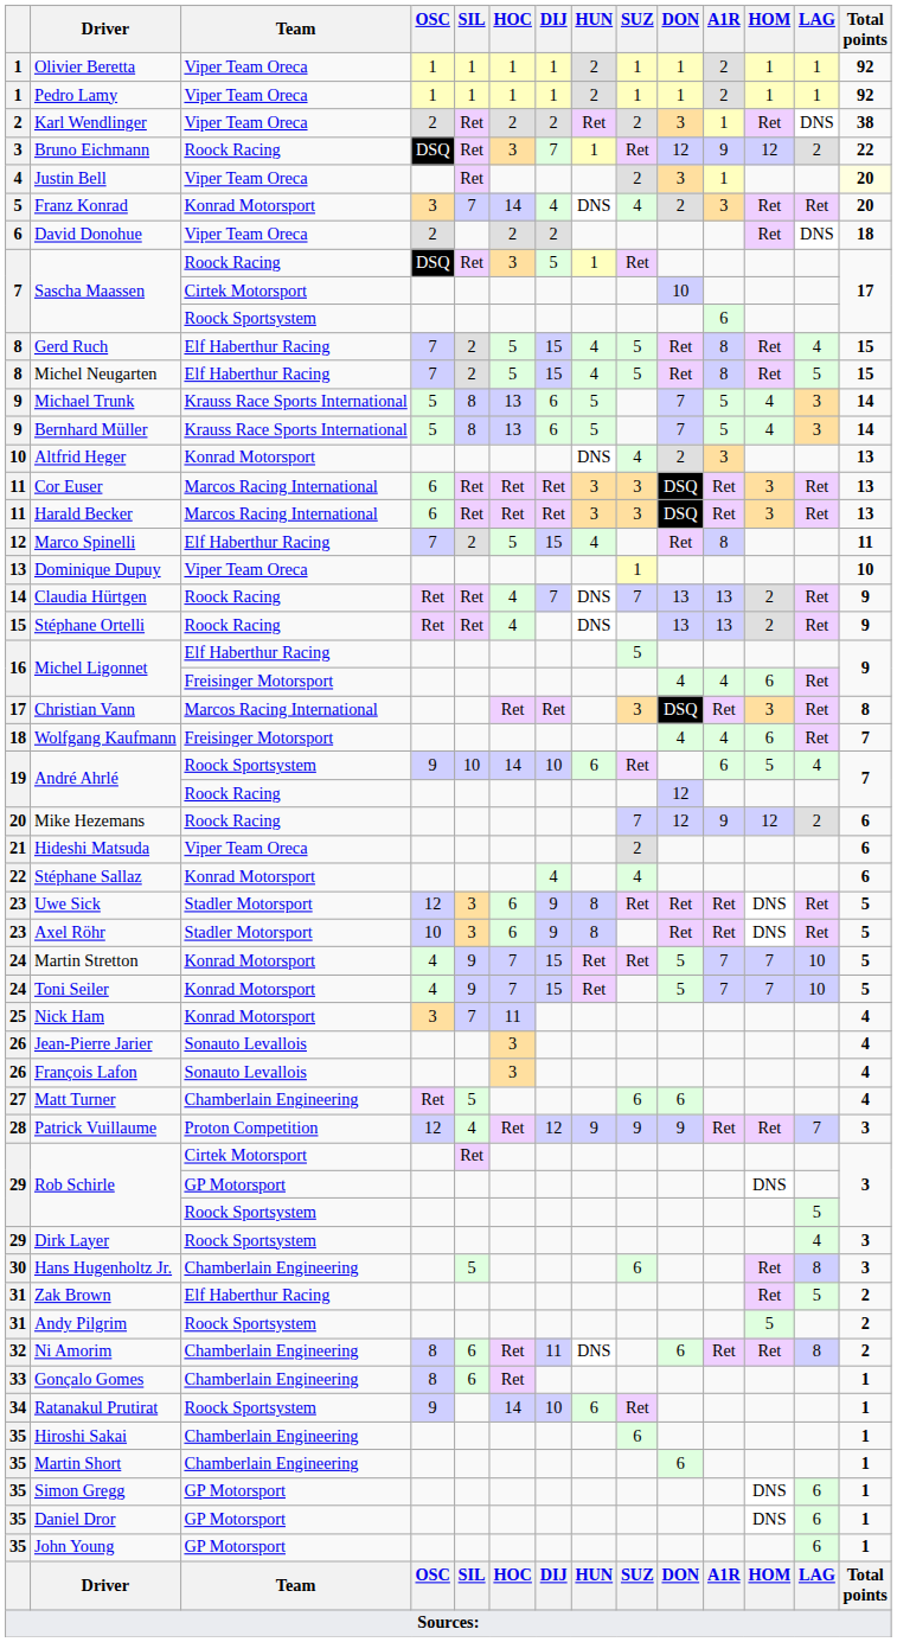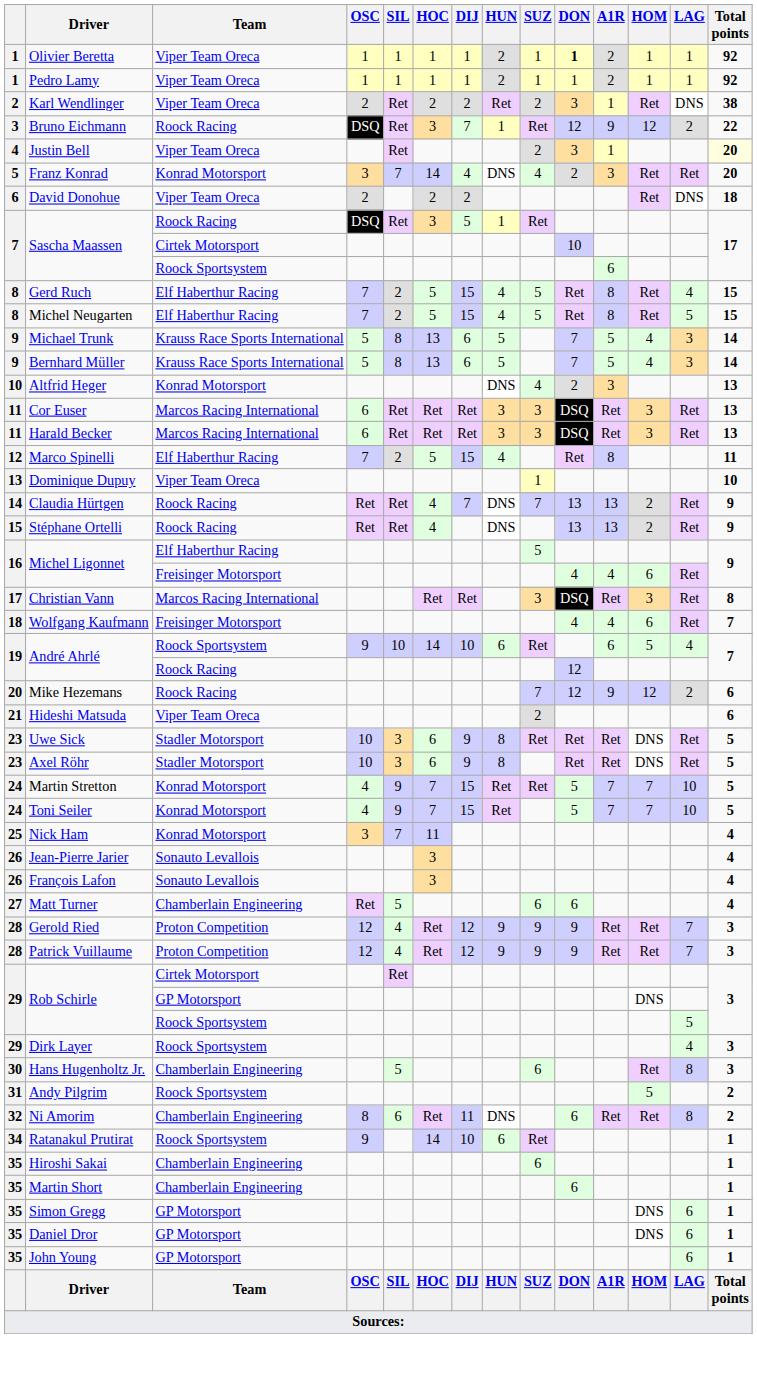Olivier Beretta | DON: normal -> bold
- row: 22 | Stéphane Sallaz | Konrad Motorsport | 4 | 4 | 6
Uwe Sick | OSC: 12 -> 10
+ row: 28 | Gerold Ried | Proton Competition | 12 | 4 | Ret | 12 | 9 | 9 | 9 | Ret | Ret | 7 | 3
- row: 31 | Zak Brown | Elf Haberthur Racing | Ret | 5 | 2
- row: 33 | Gonçalo Gomes | Chamberlain Engineering | 8 | 6 | Ret | 1
